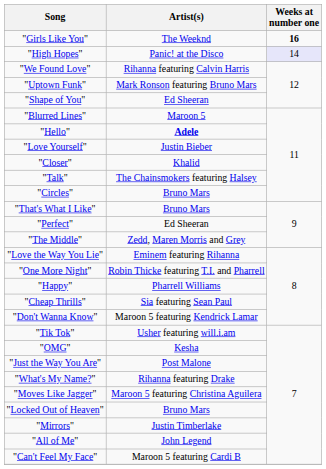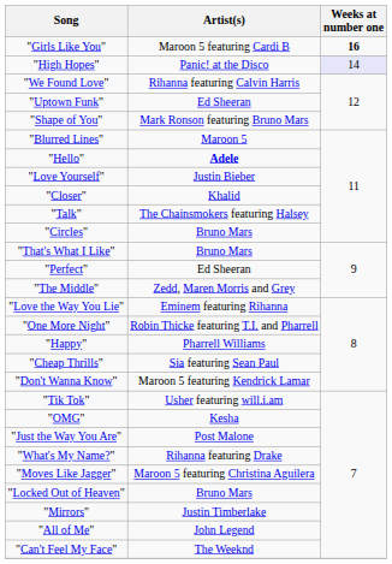"Girls Like You" | Artist(s): The Weeknd -> Maroon 5 featuring Cardi B
"Uptown Funk" | Artist(s): Mark Ronson featuring Bruno Mars -> Ed Sheeran
"Shape of You" | Artist(s): Ed Sheeran -> Mark Ronson featuring Bruno Mars
"Can't Feel My Face" | Artist(s): Maroon 5 featuring Cardi B -> The Weeknd
